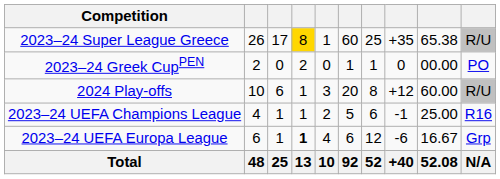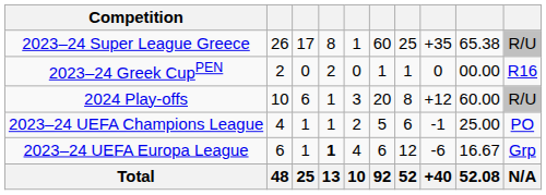2023–24 Super League Greece | column 4: gold background -> no background
2023–24 Greek CupPEN | column 10: PO -> R16
2023–24 UEFA Champions League | column 10: R16 -> PO
